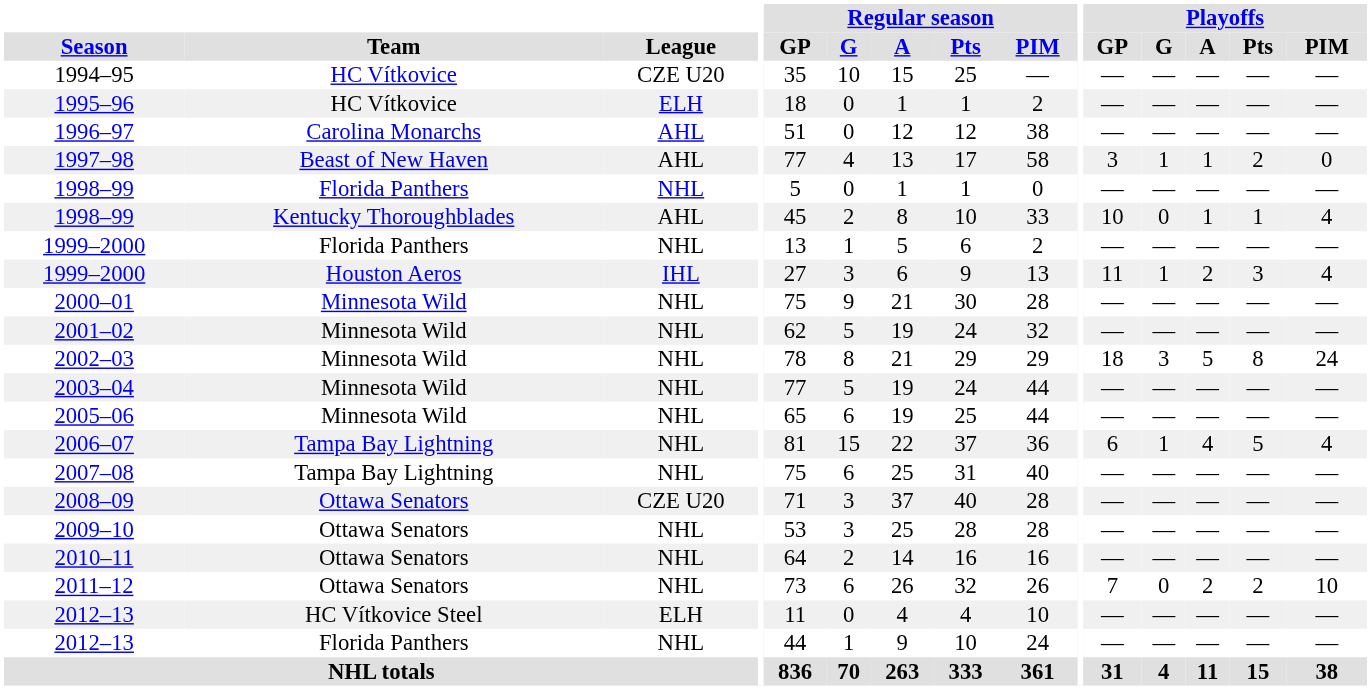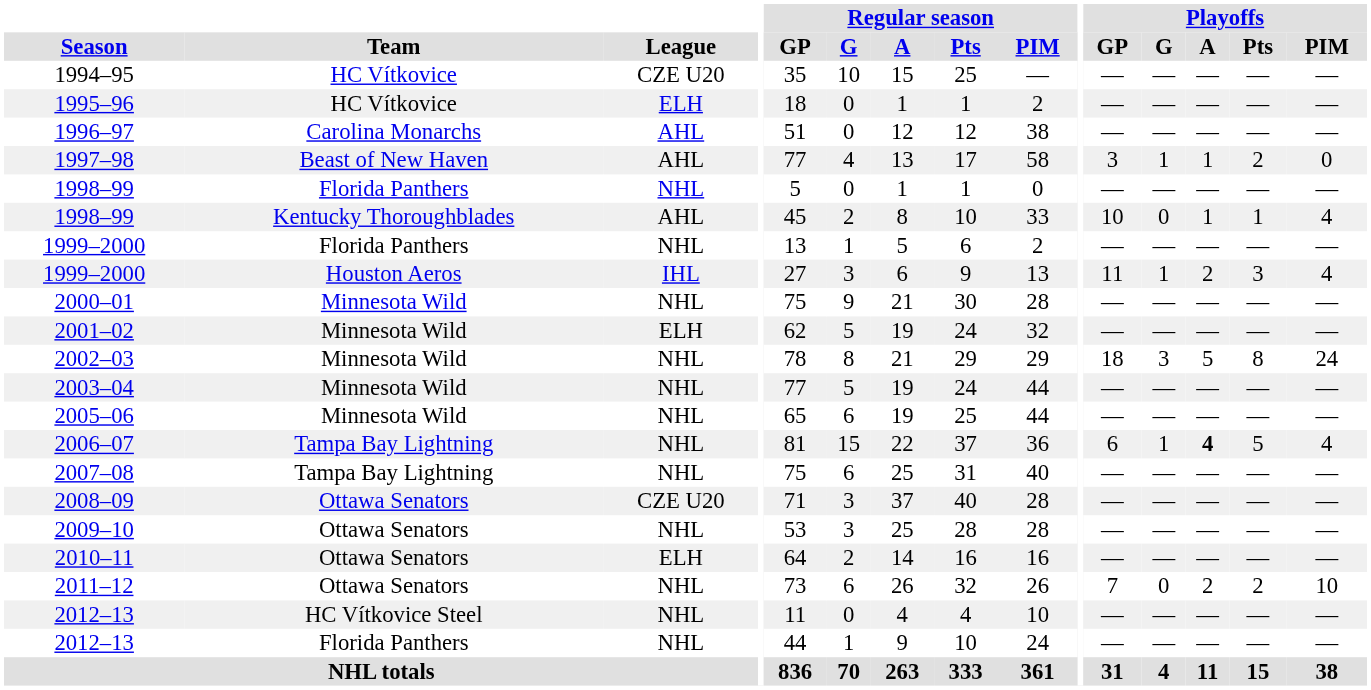2001–02 | League: NHL -> ELH
2006–07 | Playoffs / A: normal -> bold
2010–11 | League: NHL -> ELH
2012–13 / HC Vítkovice Steel | League: ELH -> NHL
